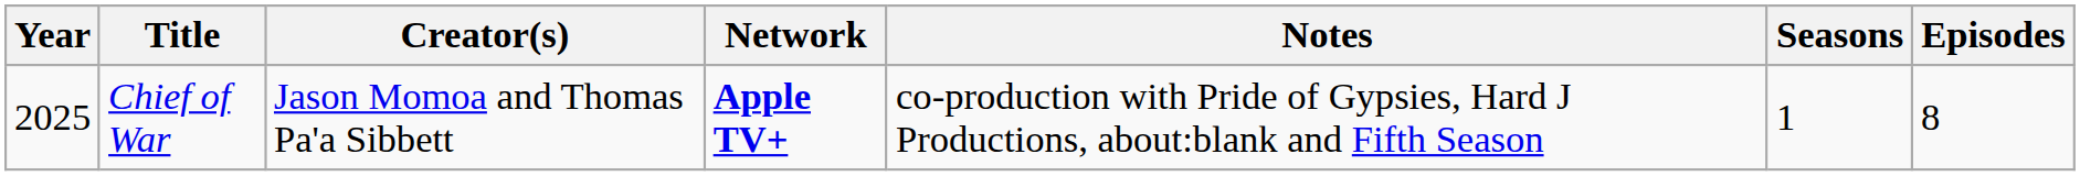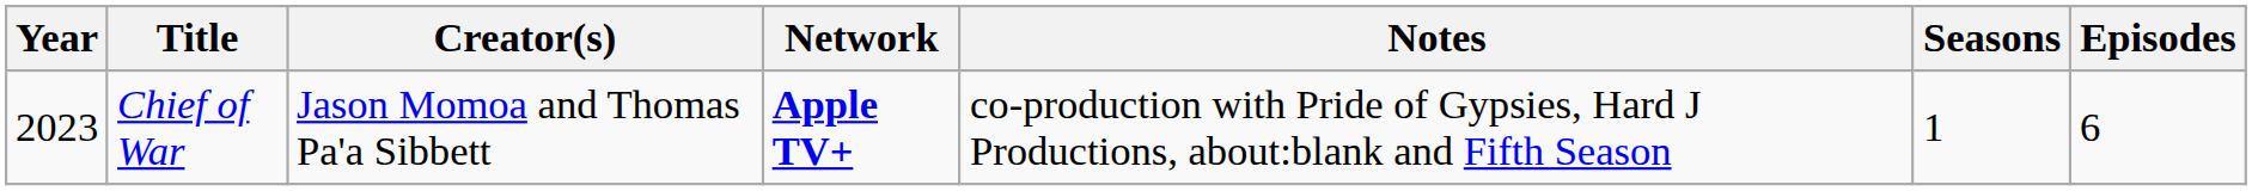Chief of War | Year: 2025 -> 2023
Chief of War | Episodes: 8 -> 6
